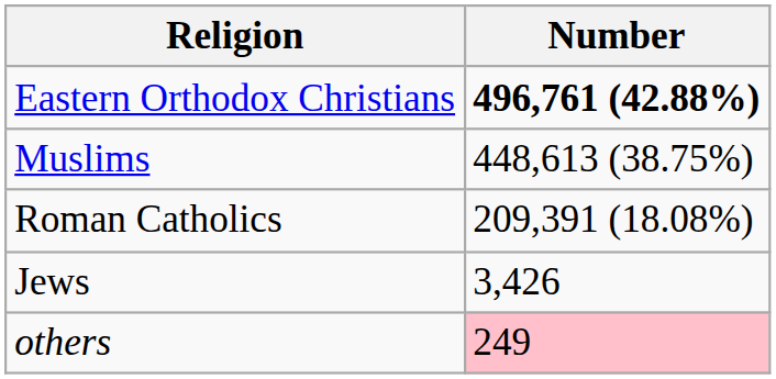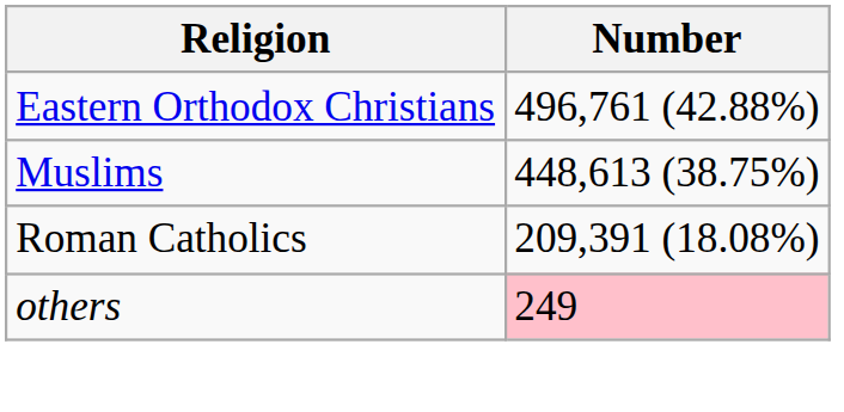Eastern Orthodox Christians | Number: bold -> normal
- row: Jews | 3,426
